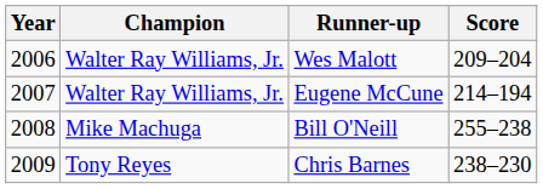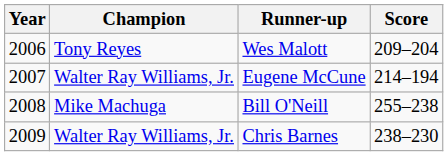Wes Malott | Champion: Walter Ray Williams, Jr. -> Tony Reyes
Chris Barnes | Champion: Tony Reyes -> Walter Ray Williams, Jr.
